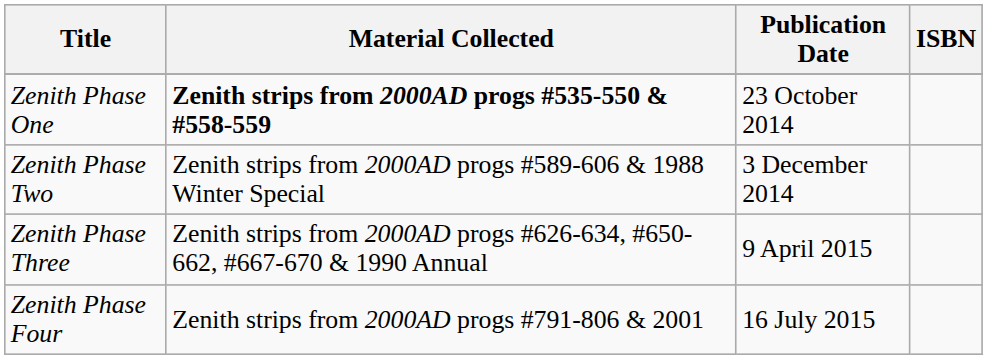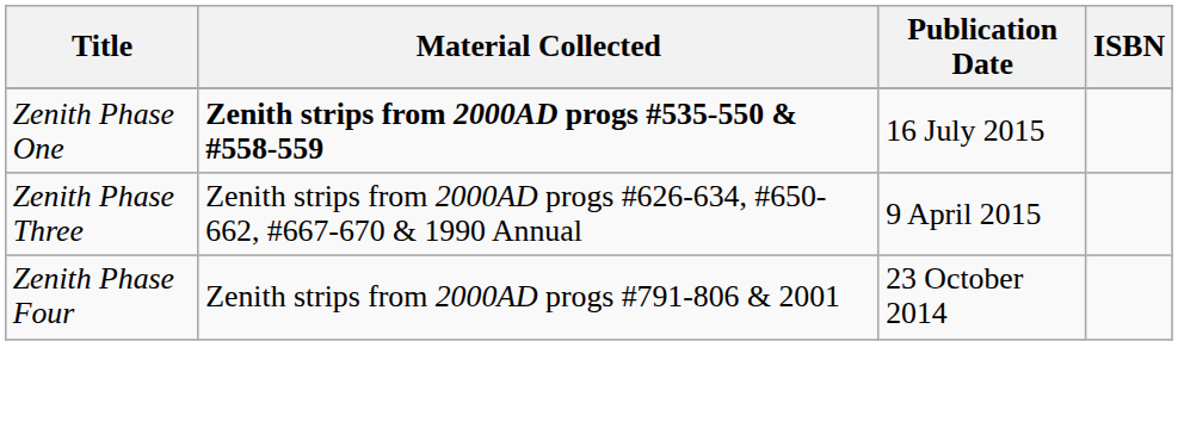Zenith Phase One | Publication Date: 23 October 2014 -> 16 July 2015
- row: Zenith Phase Two | Zenith strips from 2000AD progs #589-606 & 1988 Winter Special | 3 December 2014
Zenith Phase Four | Publication Date: 16 July 2015 -> 23 October 2014
